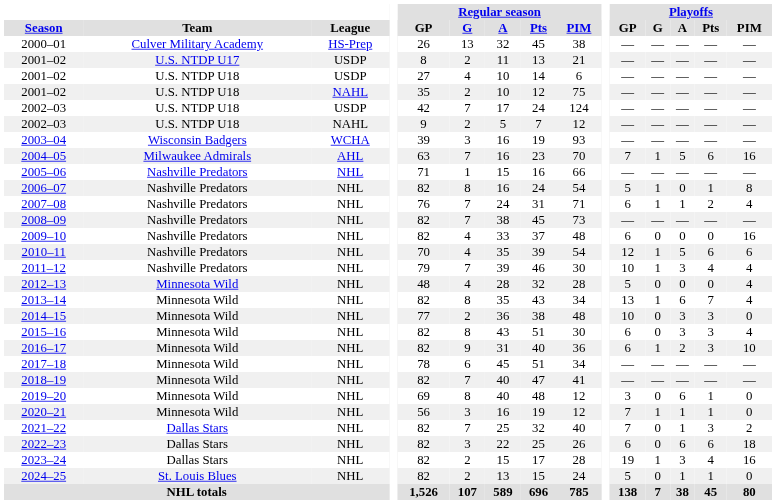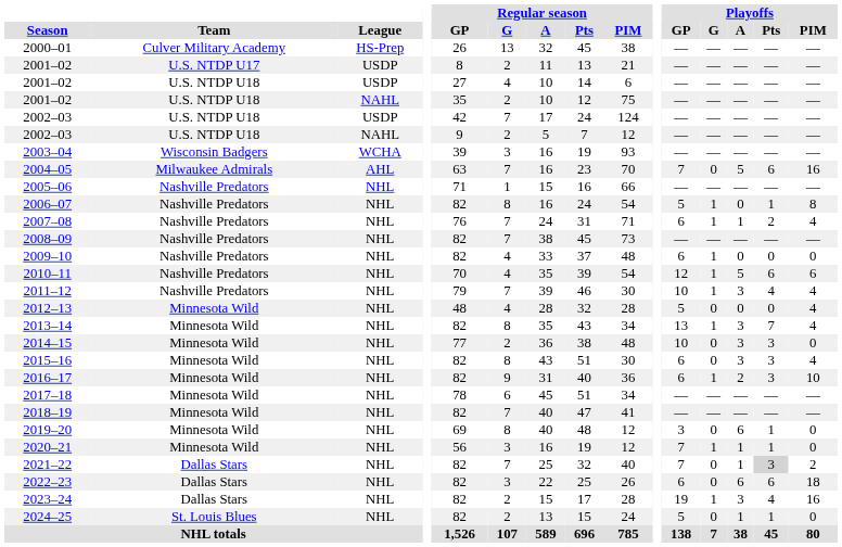2004–05 | Playoffs / G: 1 -> 0
2009–10 | Playoffs / G: 0 -> 1
2009–10 | Playoffs / PIM: 16 -> 0
2013–14 | Playoffs / A: 6 -> 3
2021–22 | Playoffs / Pts: no background -> lightgrey background
